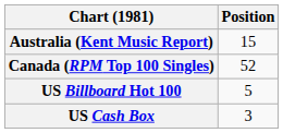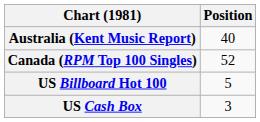Australia (Kent Music Report) | Position: 15 -> 40
